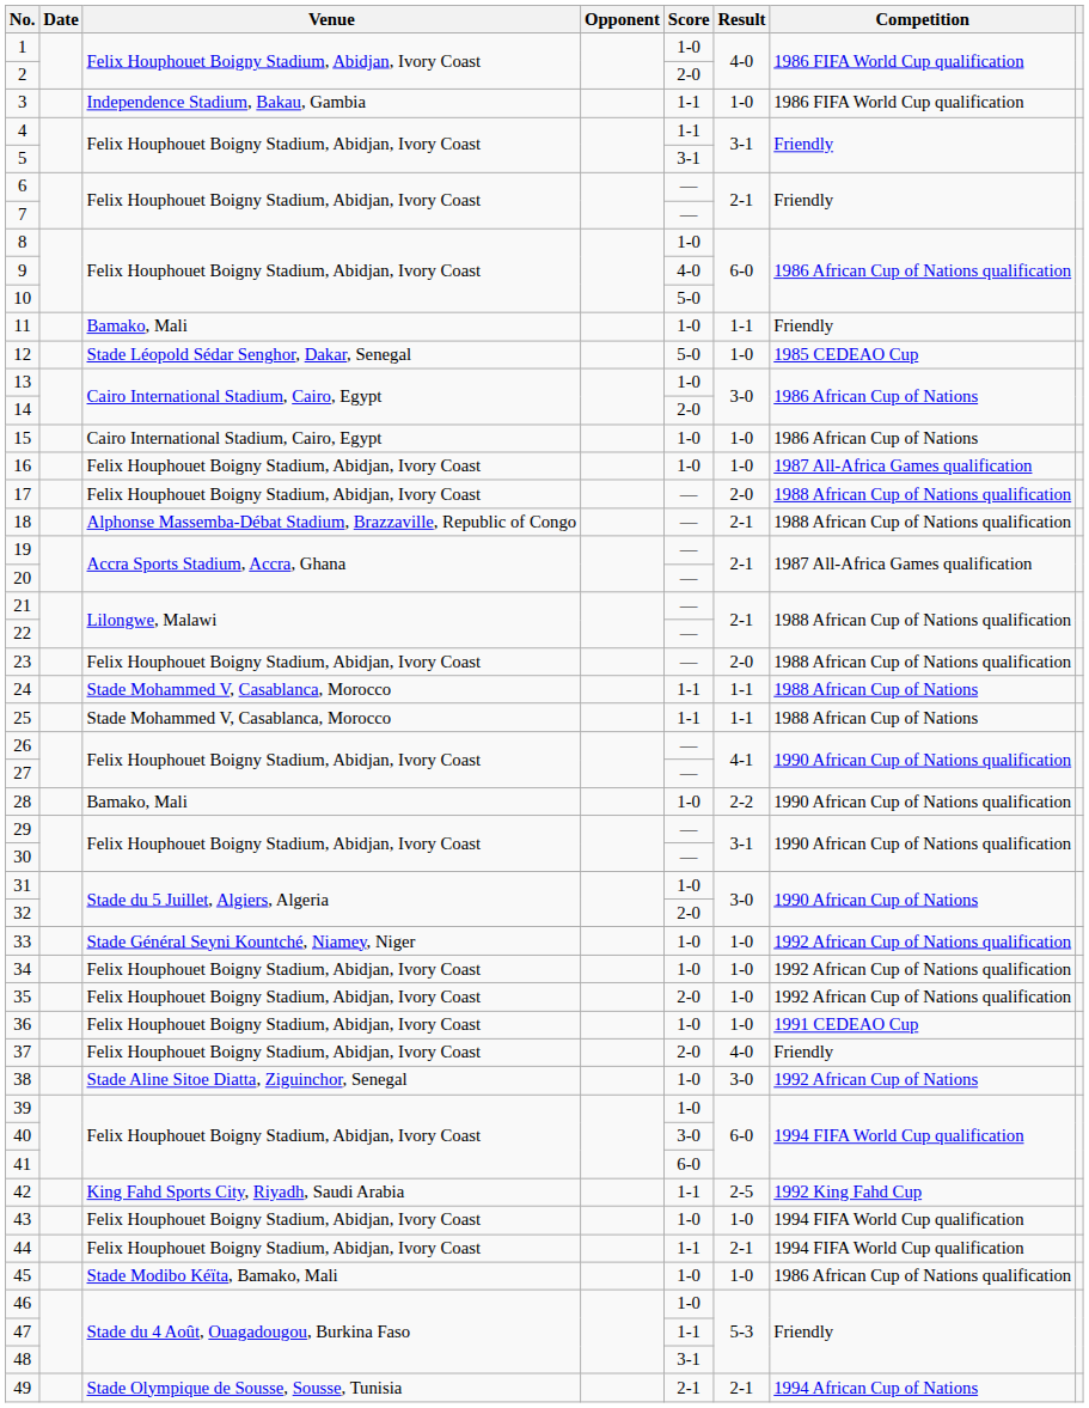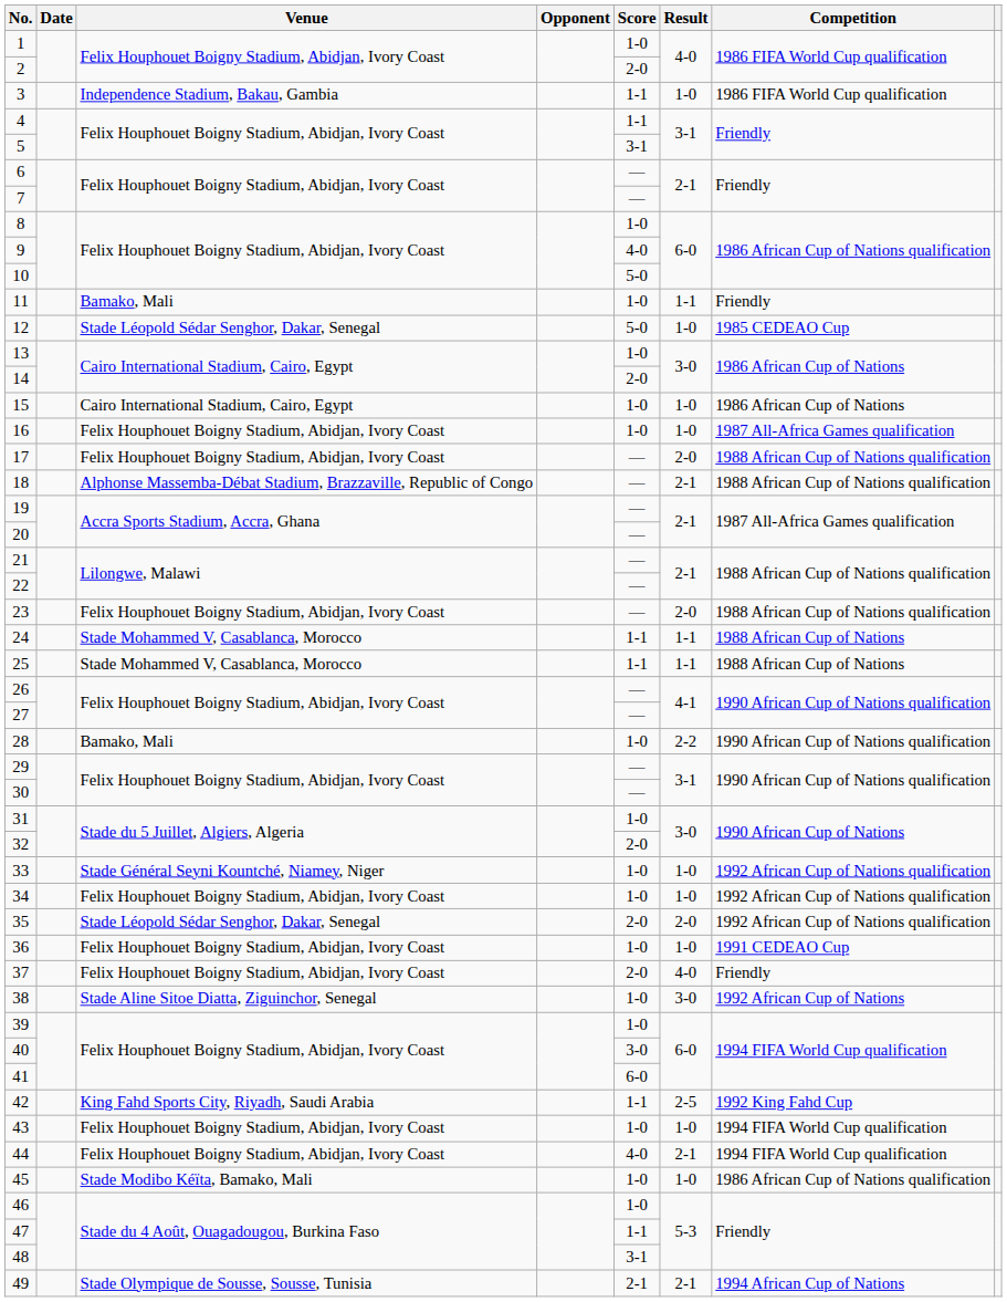35 | Venue: Felix Houphouet Boigny Stadium, Abidjan, Ivory Coast -> Stade Léopold Sédar Senghor, Dakar, Senegal
35 | Result: 1-0 -> 2-0
44 | Score: 1-1 -> 4-0
